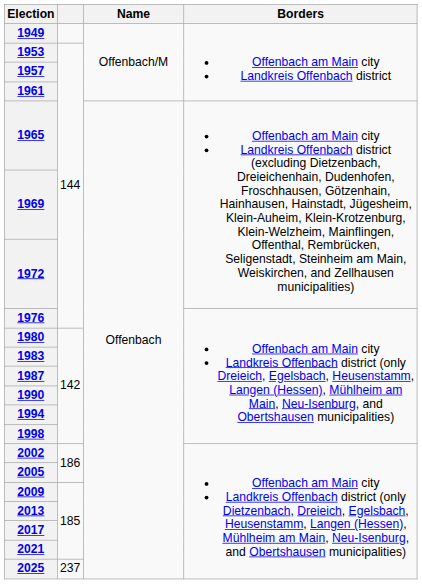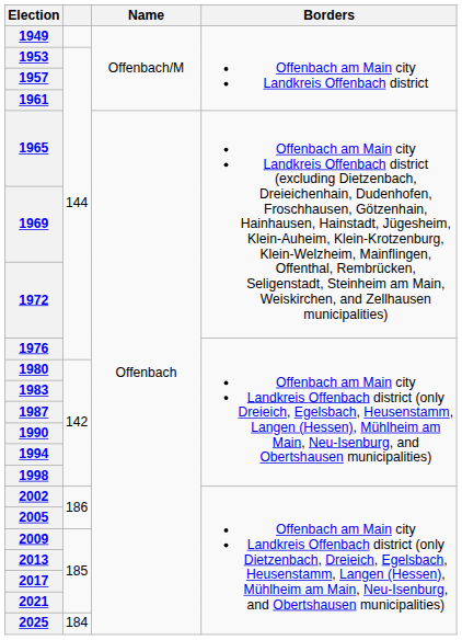2025 | column 2: 237 -> 184
